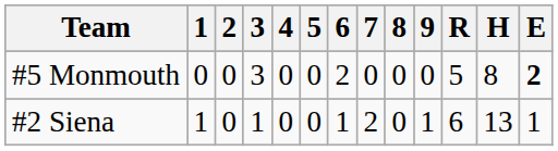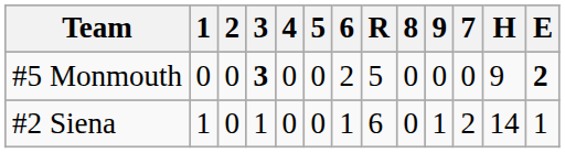columns swapped: 7 <-> R
#5 Monmouth | 3: normal -> bold
#5 Monmouth | H: 8 -> 9
#2 Siena | H: 13 -> 14
